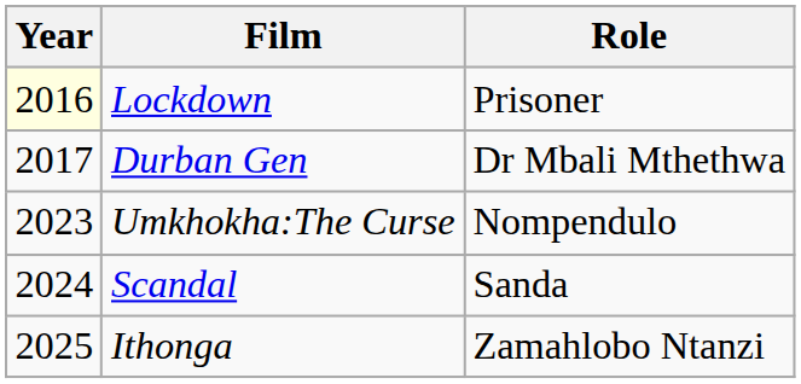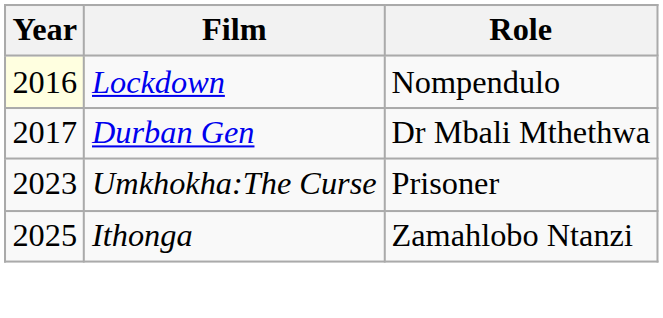Lockdown | Role: Prisoner -> Nompendulo
Umkhokha:The Curse | Role: Nompendulo -> Prisoner
- row: 2024 | Scandal | Sanda
